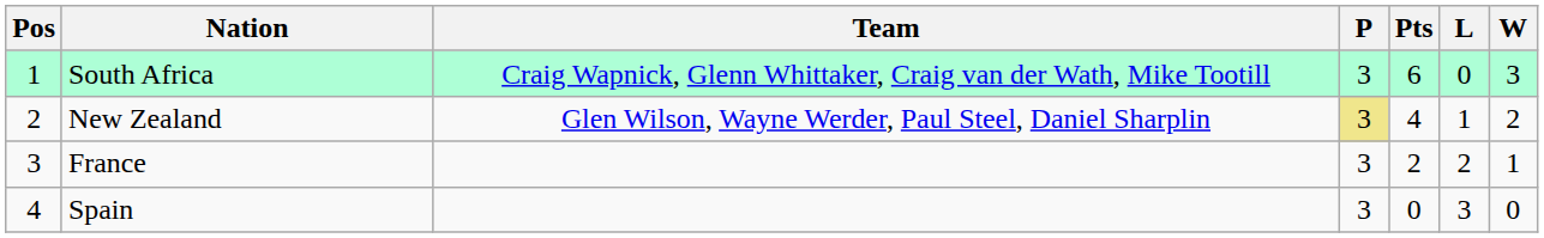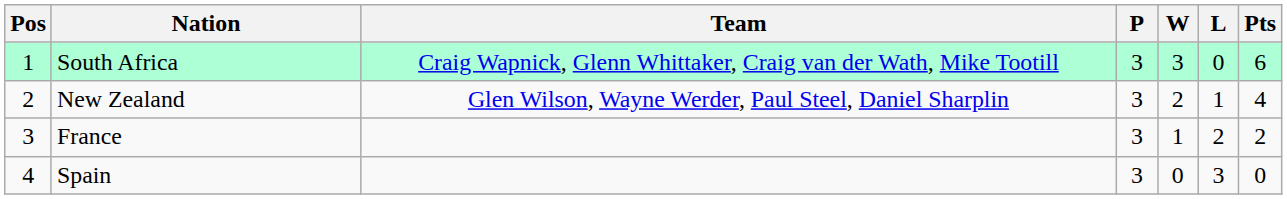columns swapped: W <-> Pts
New Zealand | P: khaki background -> no background
